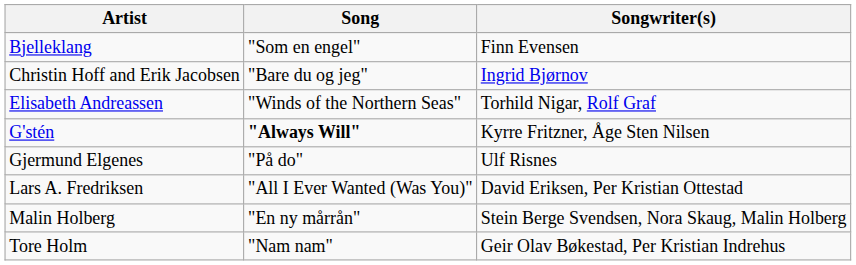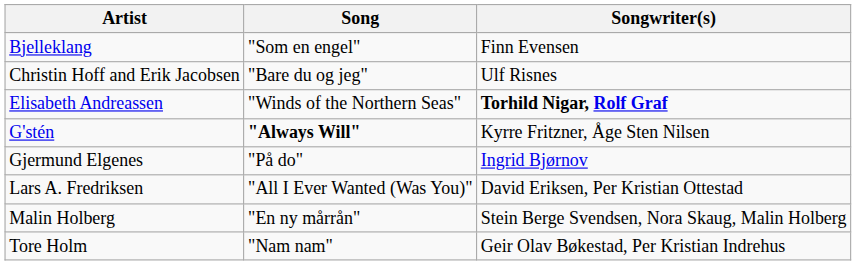Christin Hoff and Erik Jacobsen | Songwriter(s): Ingrid Bjørnov -> Ulf Risnes
Elisabeth Andreassen | Songwriter(s): normal -> bold
Gjermund Elgenes | Songwriter(s): Ulf Risnes -> Ingrid Bjørnov
